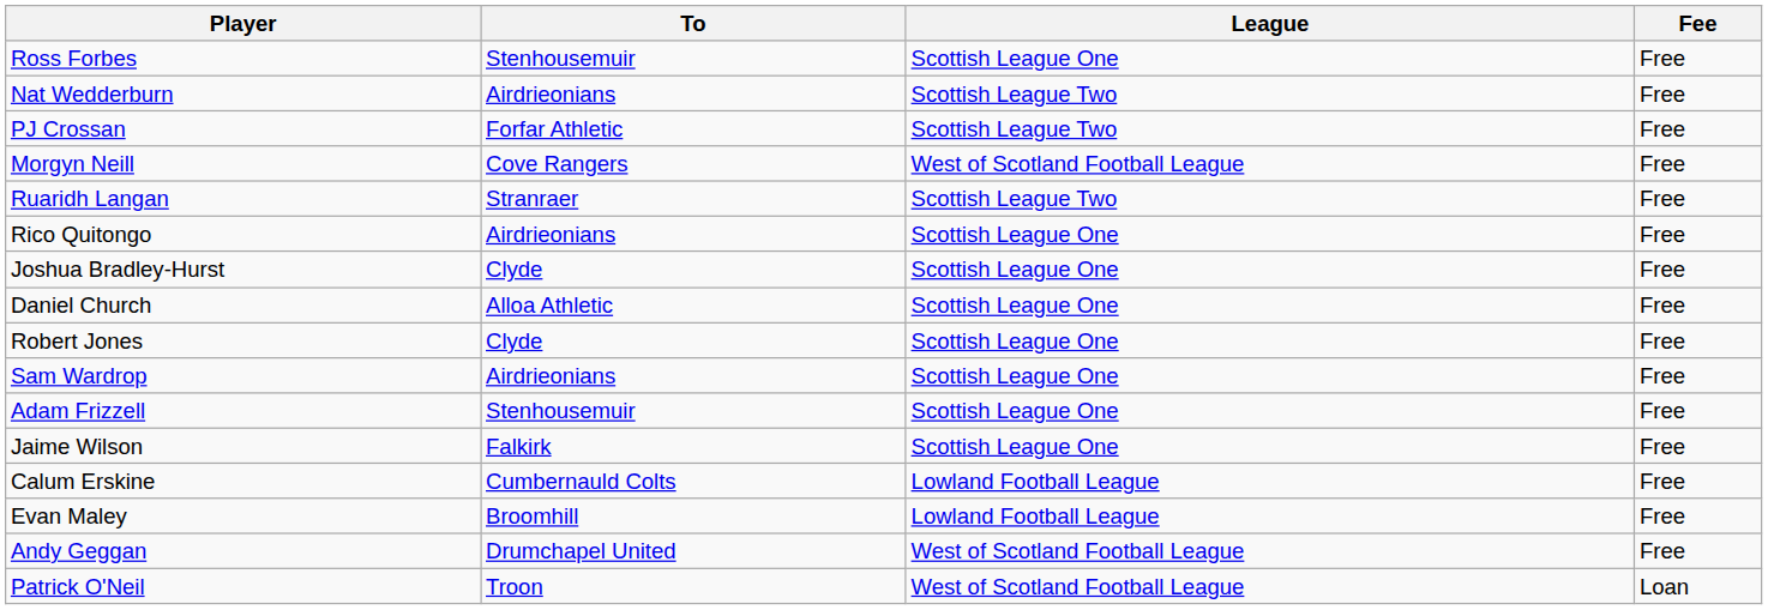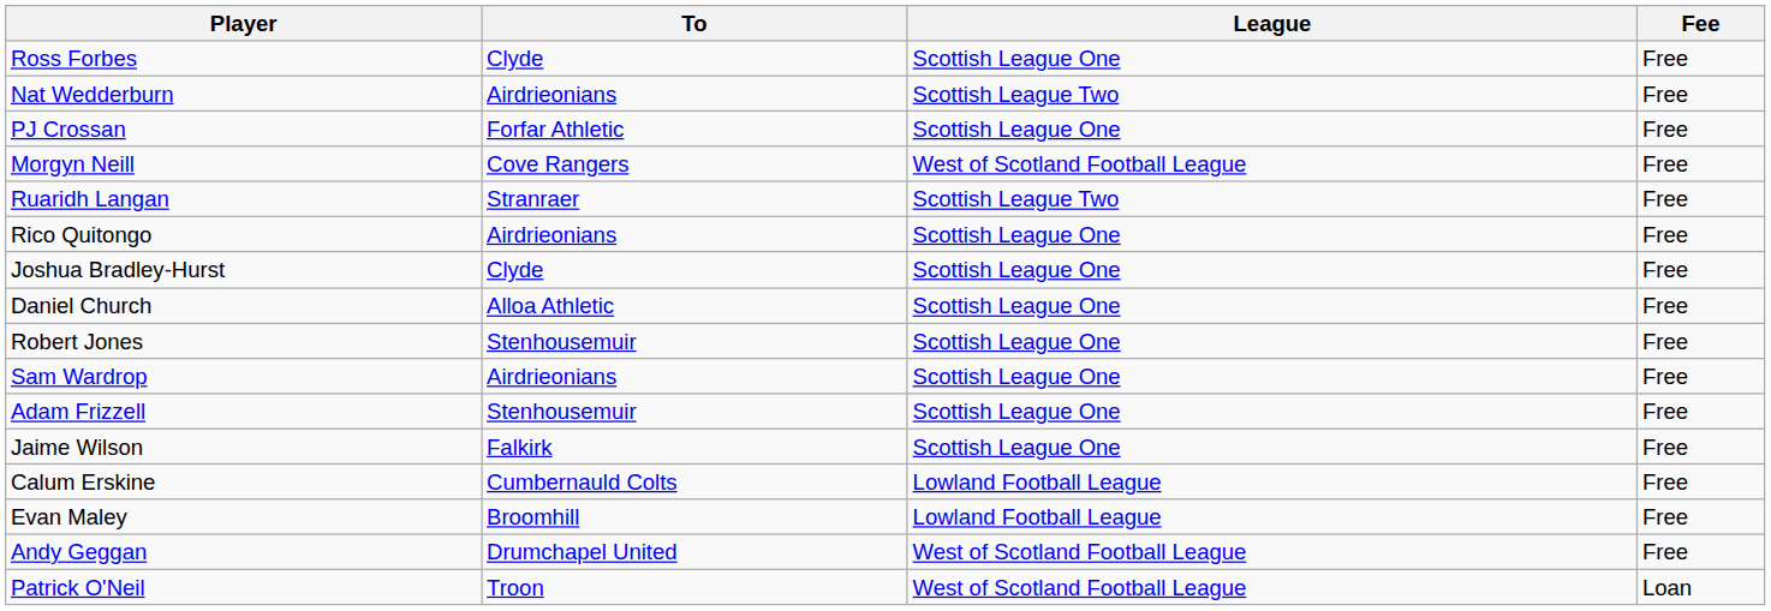Ross Forbes | To: Stenhousemuir -> Clyde
PJ Crossan | League: Scottish League Two -> Scottish League One
Robert Jones | To: Clyde -> Stenhousemuir
